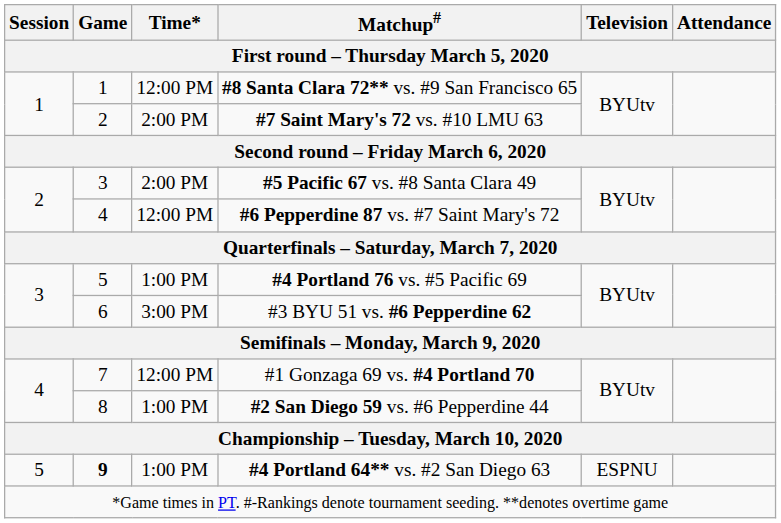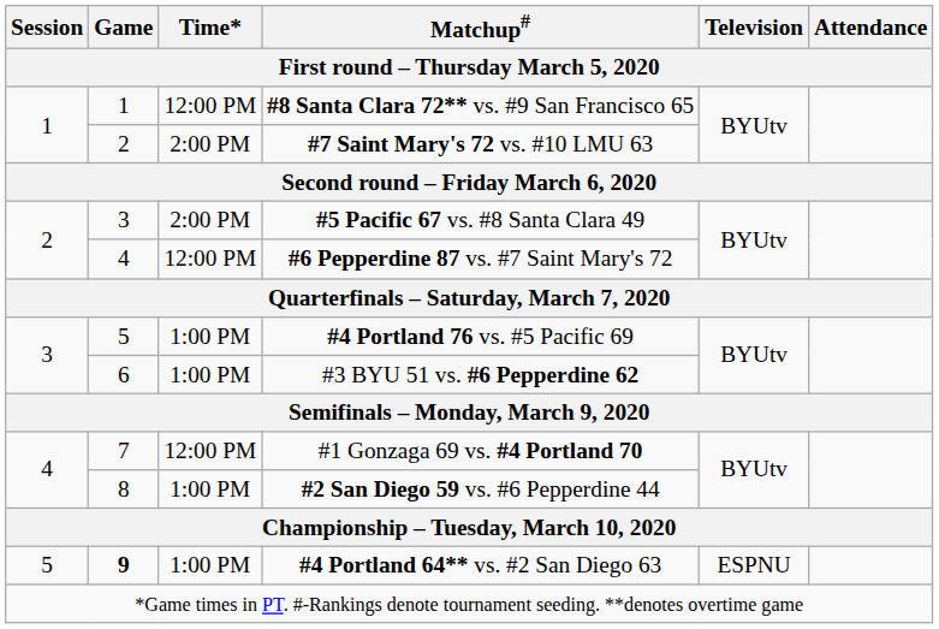#3 BYU 51 vs. #6 Pepperdine 62 | Time*: 3:00 PM -> 1:00 PM
